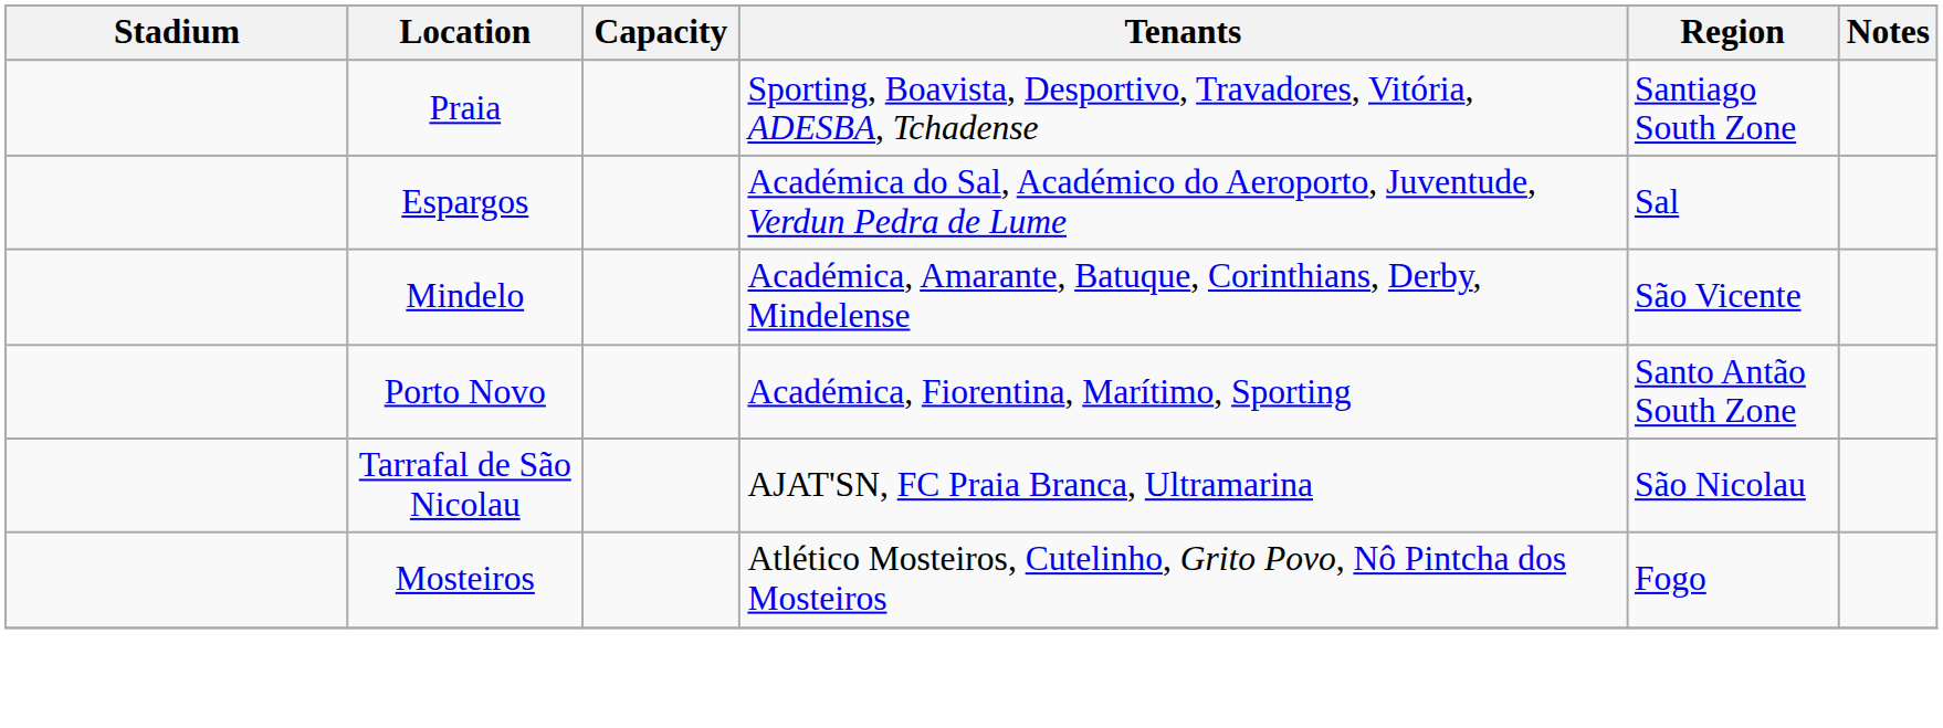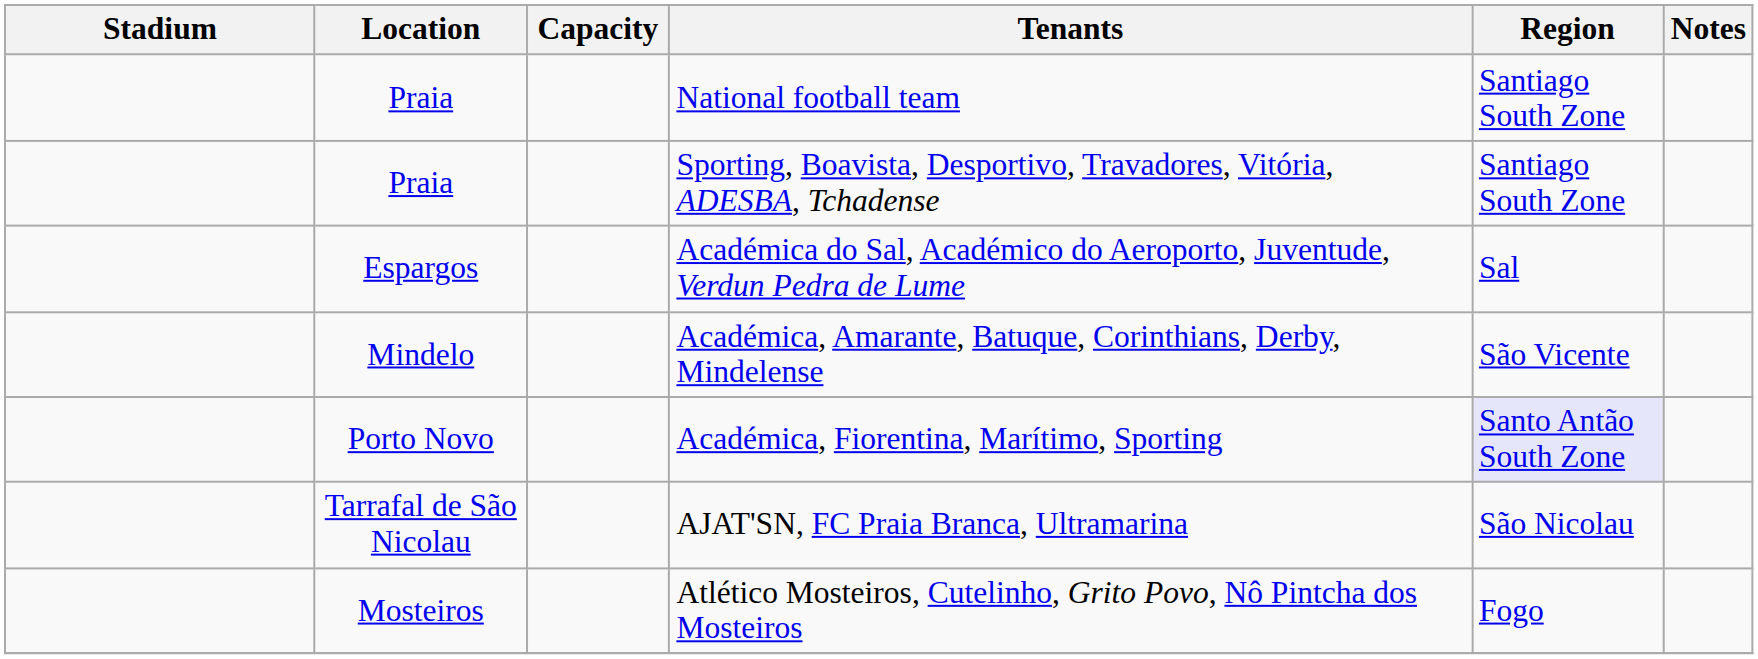+ row: Praia | National football team | Santiago South Zone
Académica, Fiorentina, Marítimo, Sporting | Region: no background -> lavender background
